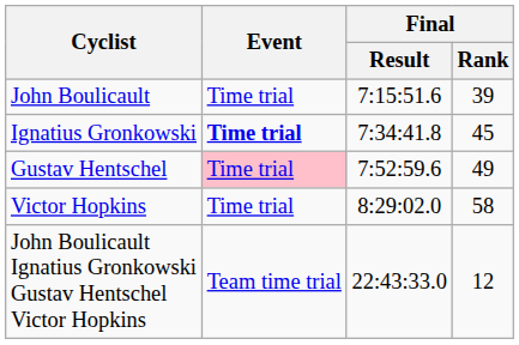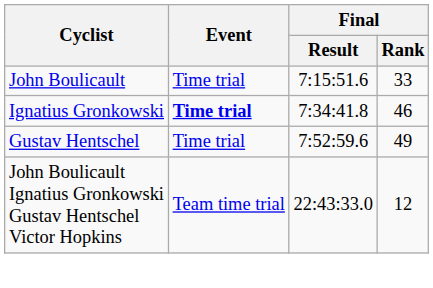John Boulicault | Final / Rank: 39 -> 33
Ignatius Gronkowski | Final / Rank: 45 -> 46
Gustav Hentschel | Event: pink background -> no background
- row: Victor Hopkins | Time trial | 8:29:02.0 | 58
